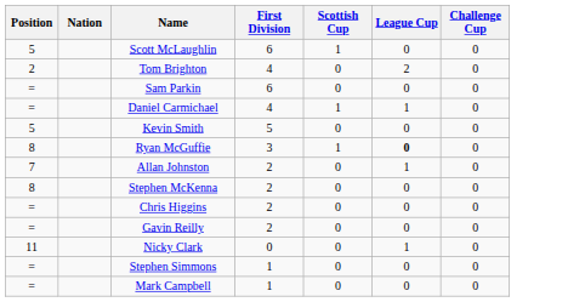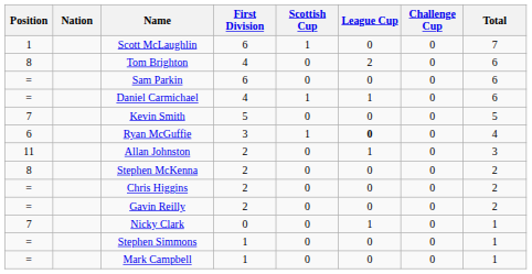+ column: Total | 7 | 6 | 6 | 6 | 5 | 4 | 3 | 2 | 2 | 2 | 1 | 1 | 1
Scott McLaughlin | Position: 5 -> 1
Tom Brighton | Position: 2 -> 8
Kevin Smith | Position: 5 -> 7
Ryan McGuffie | Position: 8 -> 6
Allan Johnston | Position: 7 -> 11
Nicky Clark | Position: 11 -> 7
